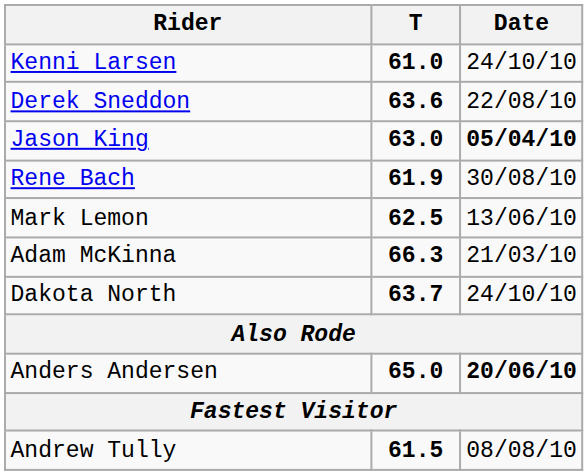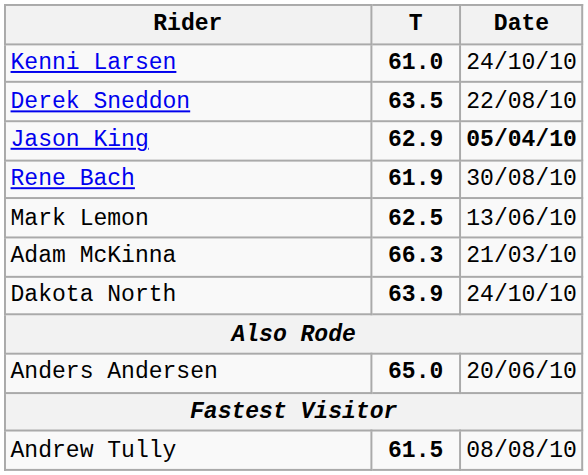Derek Sneddon | T: 63.6 -> 63.5
Jason King | T: 63.0 -> 62.9
Dakota North | T: 63.7 -> 63.9
Anders Andersen | Date: bold -> normal
